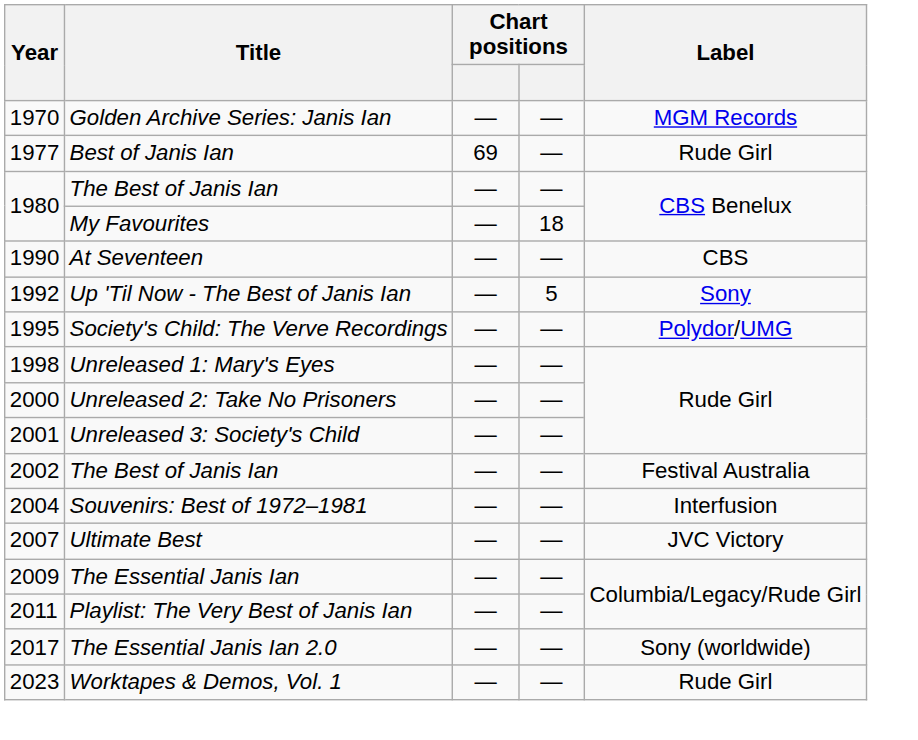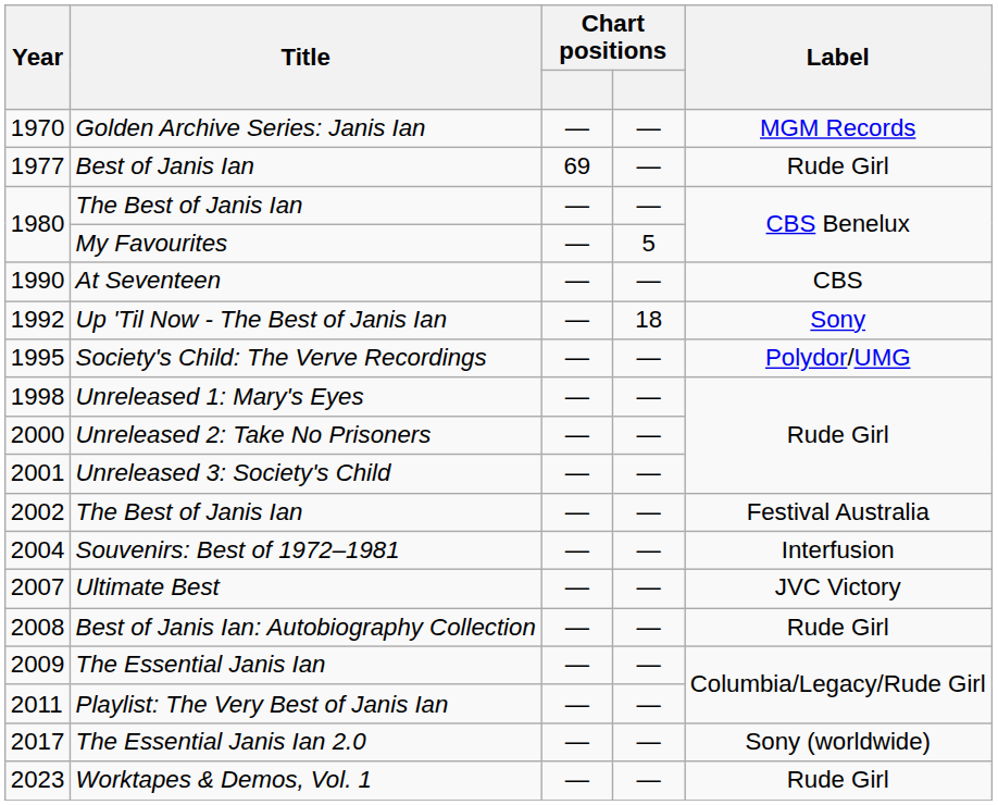My Favourites | column 4: 18 -> 5
Up 'Til Now - The Best of Janis Ian | column 4: 5 -> 18
+ row: 2008 | Best of Janis Ian: Autobiography Collection | — | — | Rude Girl
